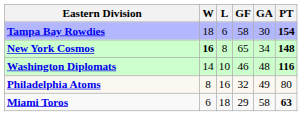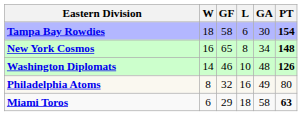columns swapped: L <-> GF
New York Cosmos | W: bold -> normal
Washington Diplomats | PT: 116 -> 126
